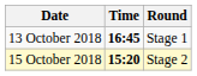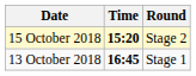rows swapped: 13 October 2018 <-> 15 October 2018
